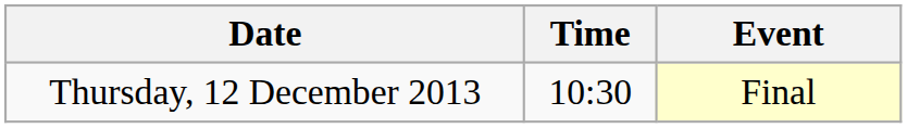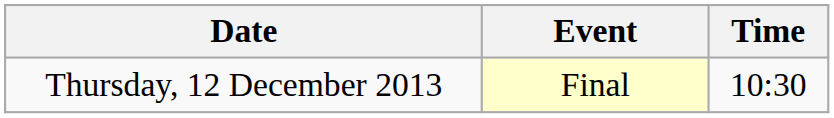columns swapped: Time <-> Event
